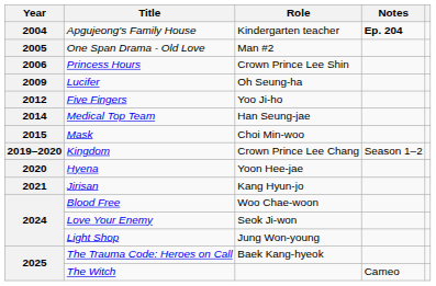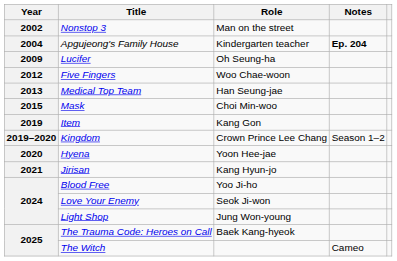+ row: 2002 | Nonstop 3 | Man on the street
- row: 2005 | One Span Drama - Old Love | Man #2
- row: 2006 | Princess Hours | Crown Prince Lee Shin
Five Fingers | Role: Yoo Ji-ho -> Woo Chae-woon
Medical Top Team | Year: 2014 -> 2013
+ row: 2019 | Item | Kang Gon
Blood Free | Role: Woo Chae-woon -> Yoo Ji-ho
